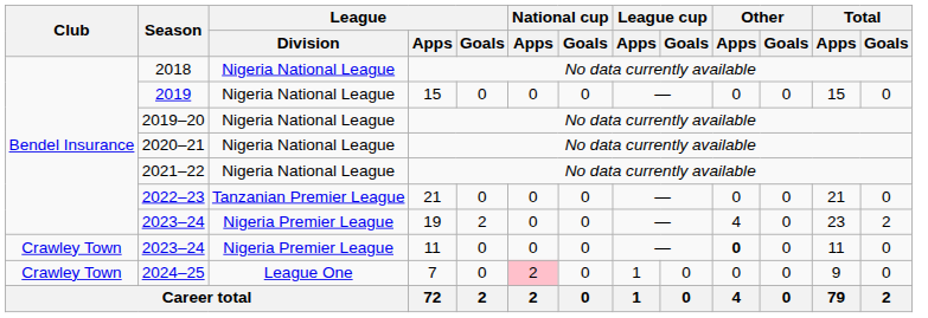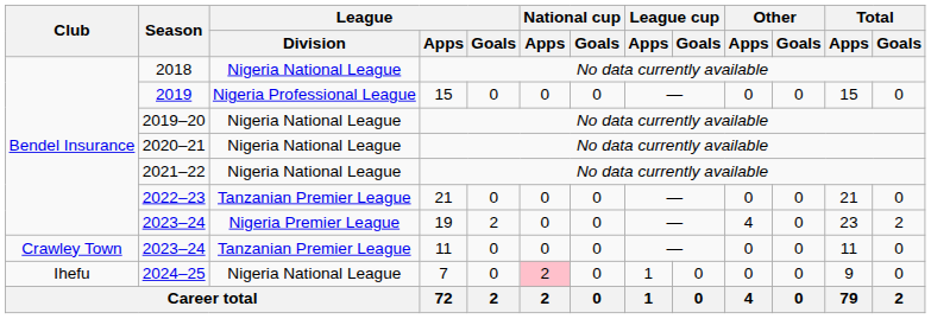2019 | League / Division: Nigeria National League -> Nigeria Professional League
2023–24 / 11 | League / Division: Nigeria Premier League -> Tanzanian Premier League
2023–24 / 11 | Other / Apps: bold -> normal
2024–25 | Club: Crawley Town -> Ihefu
2024–25 | League / Division: League One -> Nigeria National League
